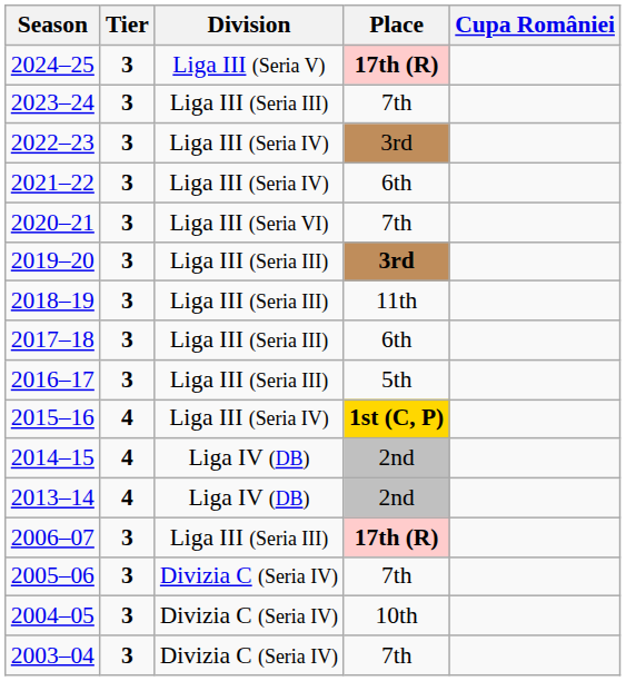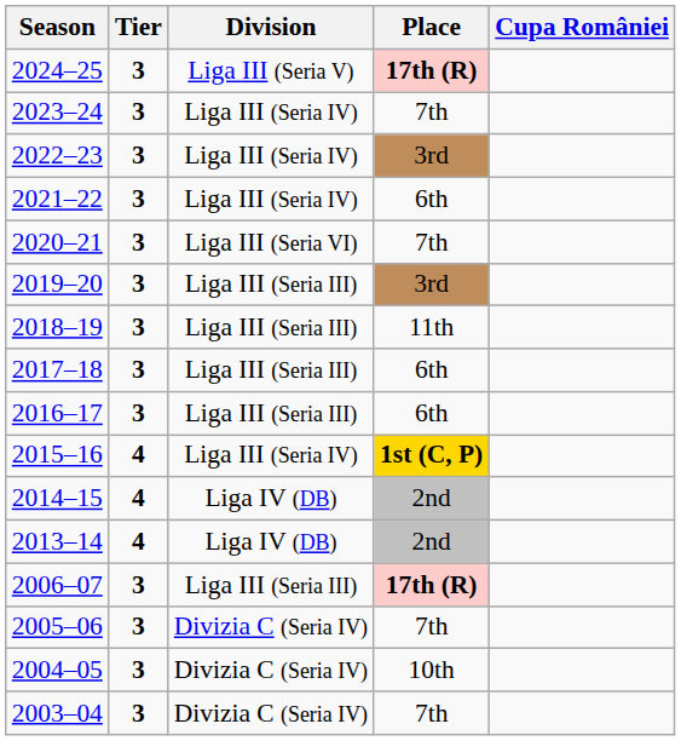2023–24 | Division: Liga III (Seria III) -> Liga III (Seria IV)
2019–20 | Place: bold -> normal
2016–17 | Place: 5th -> 6th
